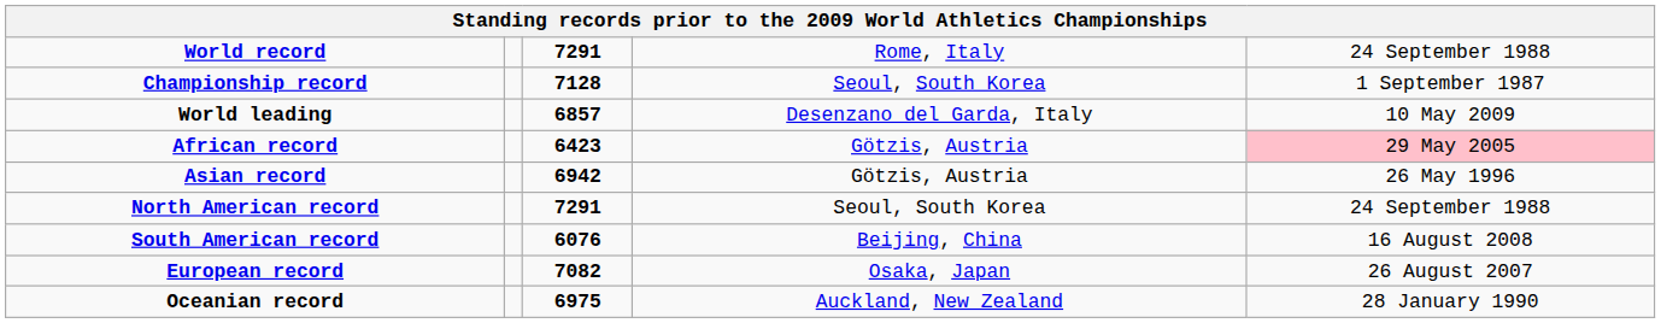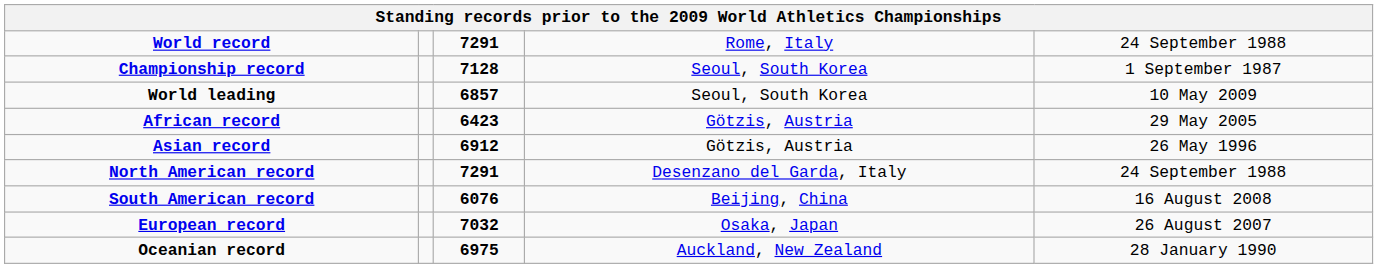World leading | column 4: Desenzano del Garda, Italy -> Seoul, South Korea
African record | column 5: pink background -> no background
Asian record | column 3: 6942 -> 6912
North American record | column 4: Seoul, South Korea -> Desenzano del Garda, Italy
European record | column 3: 7082 -> 7032
